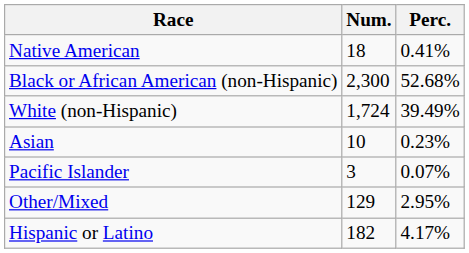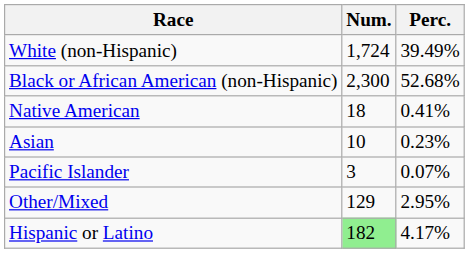rows swapped: White (non-Hispanic) <-> Native American
Hispanic or Latino | Num.: no background -> lightgreen background
